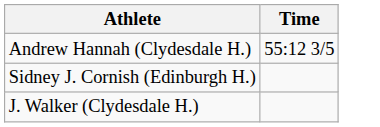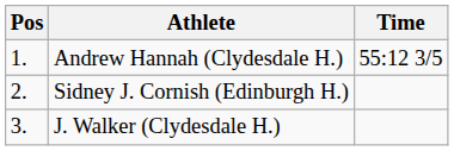+ column: Pos | 1. | 2. | 3.
